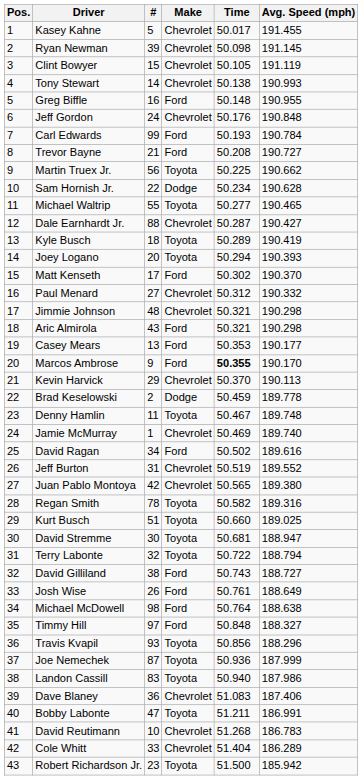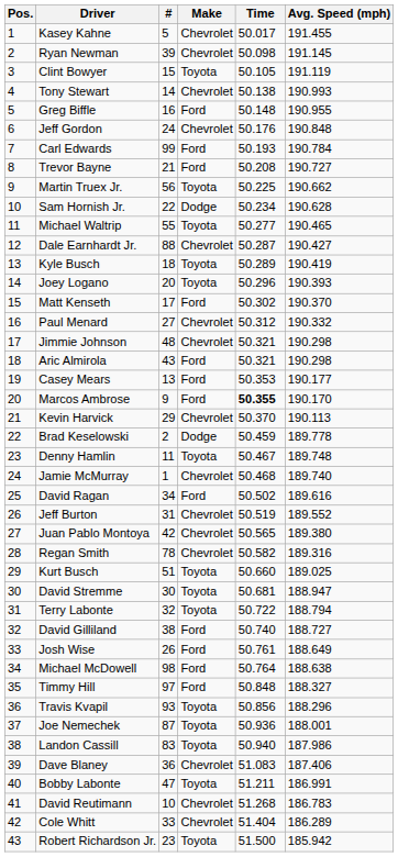Clint Bowyer | Make: Chevrolet -> Toyota
Joey Logano | Time: 50.294 -> 50.296
Jamie McMurray | Time: 50.469 -> 50.468
Regan Smith | Make: Toyota -> Chevrolet
David Gilliland | Time: 50.743 -> 50.740
Joe Nemechek | Avg. Speed (mph): 187.999 -> 188.001
